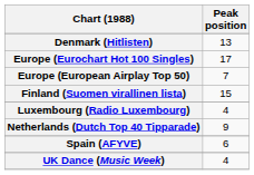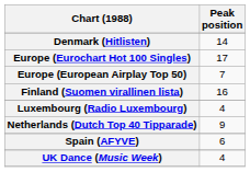Denmark (Hitlisten) | Peak position: 13 -> 14
Finland (Suomen virallinen lista) | Peak position: 15 -> 16
